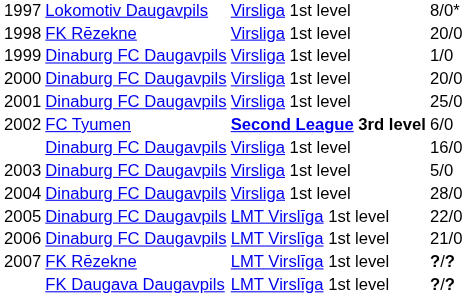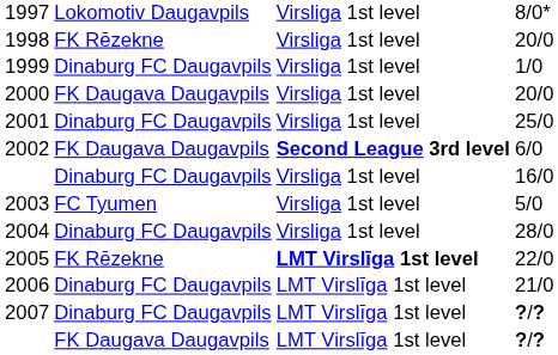2000 | column 2: Dinaburg FC Daugavpils -> FK Daugava Daugavpils
2002 | column 2: FC Tyumen -> FK Daugava Daugavpils
2003 | column 2: Dinaburg FC Daugavpils -> FC Tyumen
2005 | column 2: Dinaburg FC Daugavpils -> FK Rēzekne
2005 | column 3: normal -> bold
2007 | column 2: FK Rēzekne -> Dinaburg FC Daugavpils
